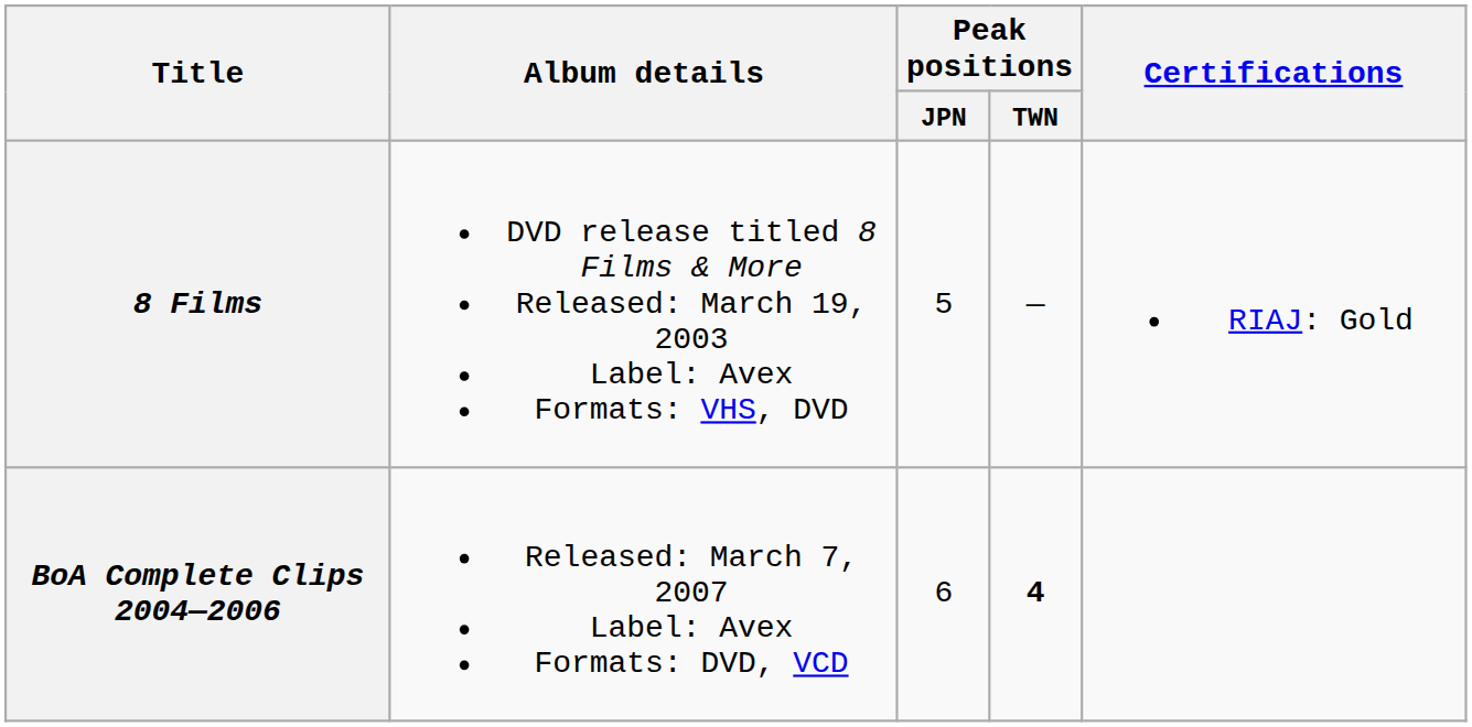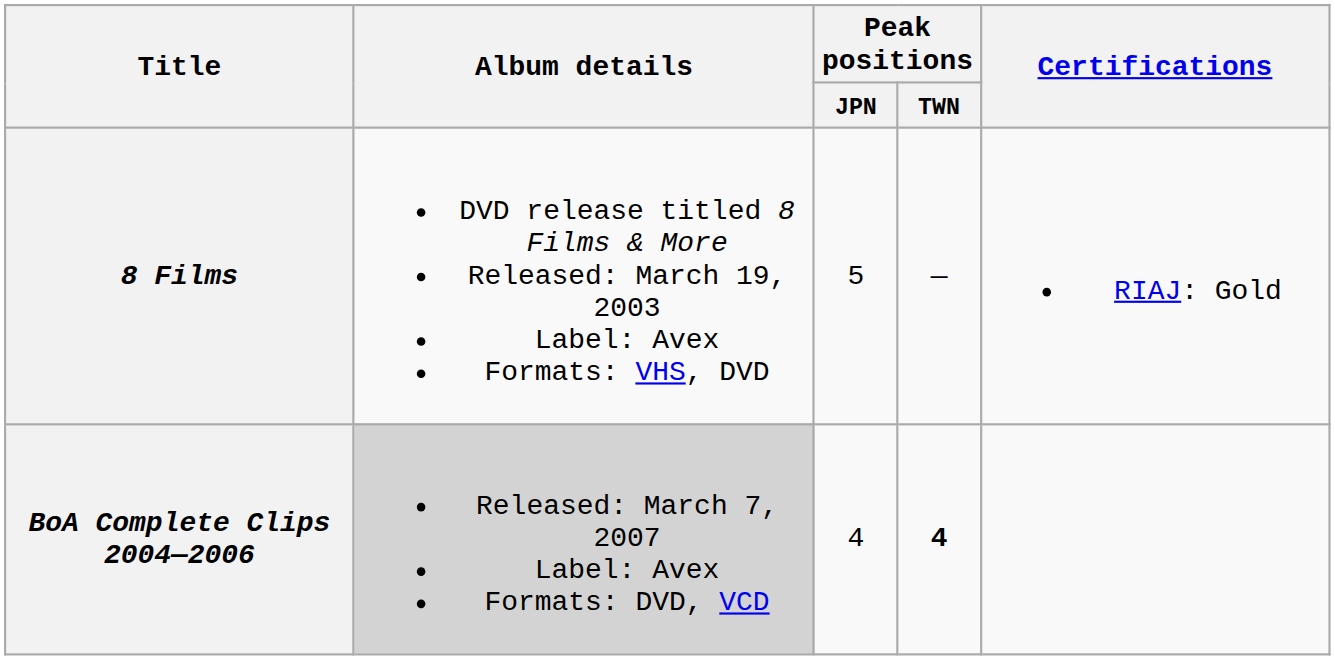BoA Complete Clips 2004—2006 | Album details: no background -> lightgrey background
BoA Complete Clips 2004—2006 | Peak positions / JPN: 6 -> 4
